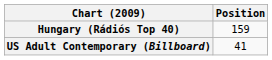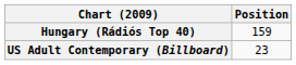US Adult Contemporary (Billboard) | Position: 41 -> 23
